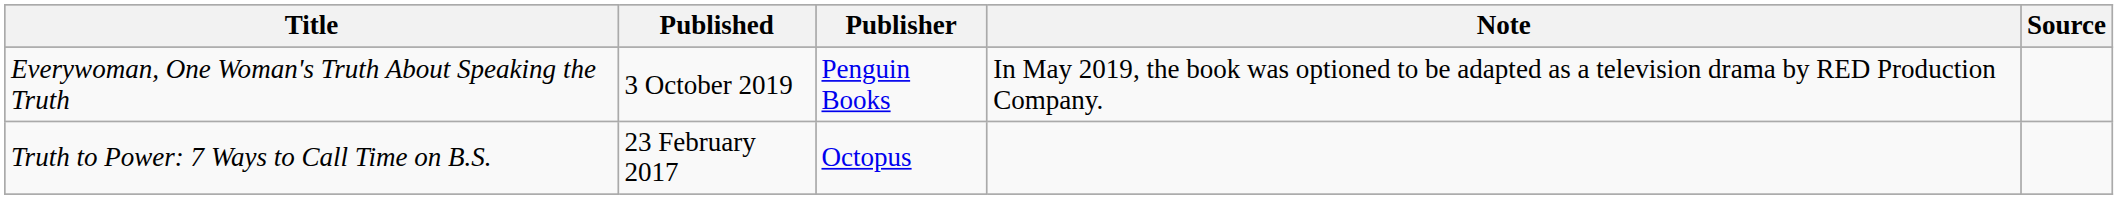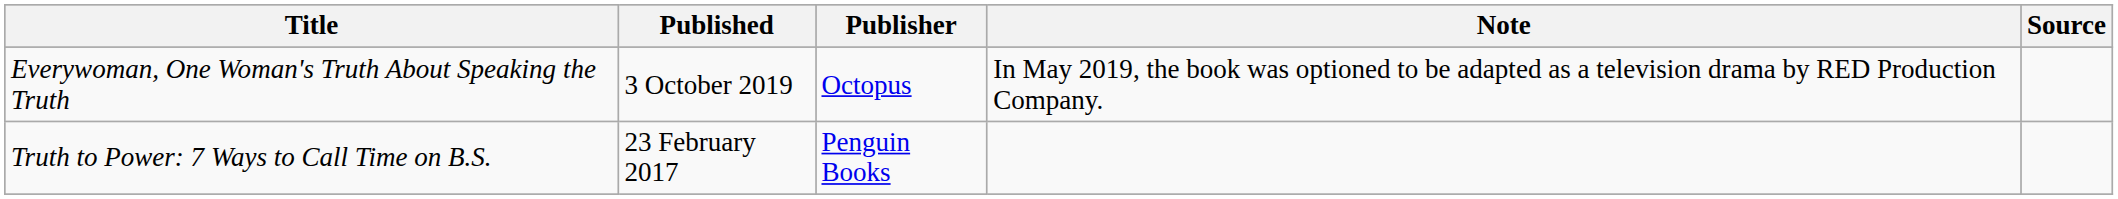Everywoman, One Woman's Truth About Speaking the Truth | Publisher: Penguin Books -> Octopus
Truth to Power: 7 Ways to Call Time on B.S. | Publisher: Octopus -> Penguin Books
